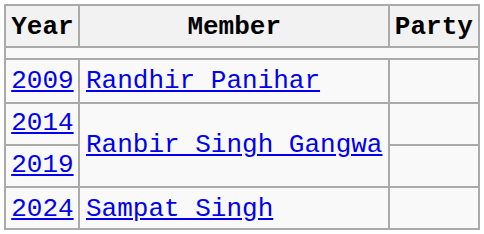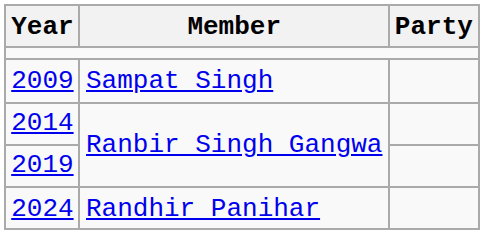2009 | Member: Randhir Panihar -> Sampat Singh
2024 | Member: Sampat Singh -> Randhir Panihar
